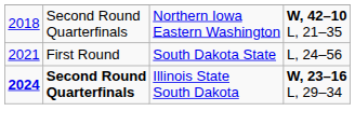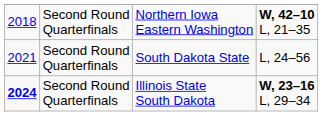South Dakota State | column 2: First Round -> Second Round Quarterfinals
Illinois State South Dakota | column 2: bold -> normal
